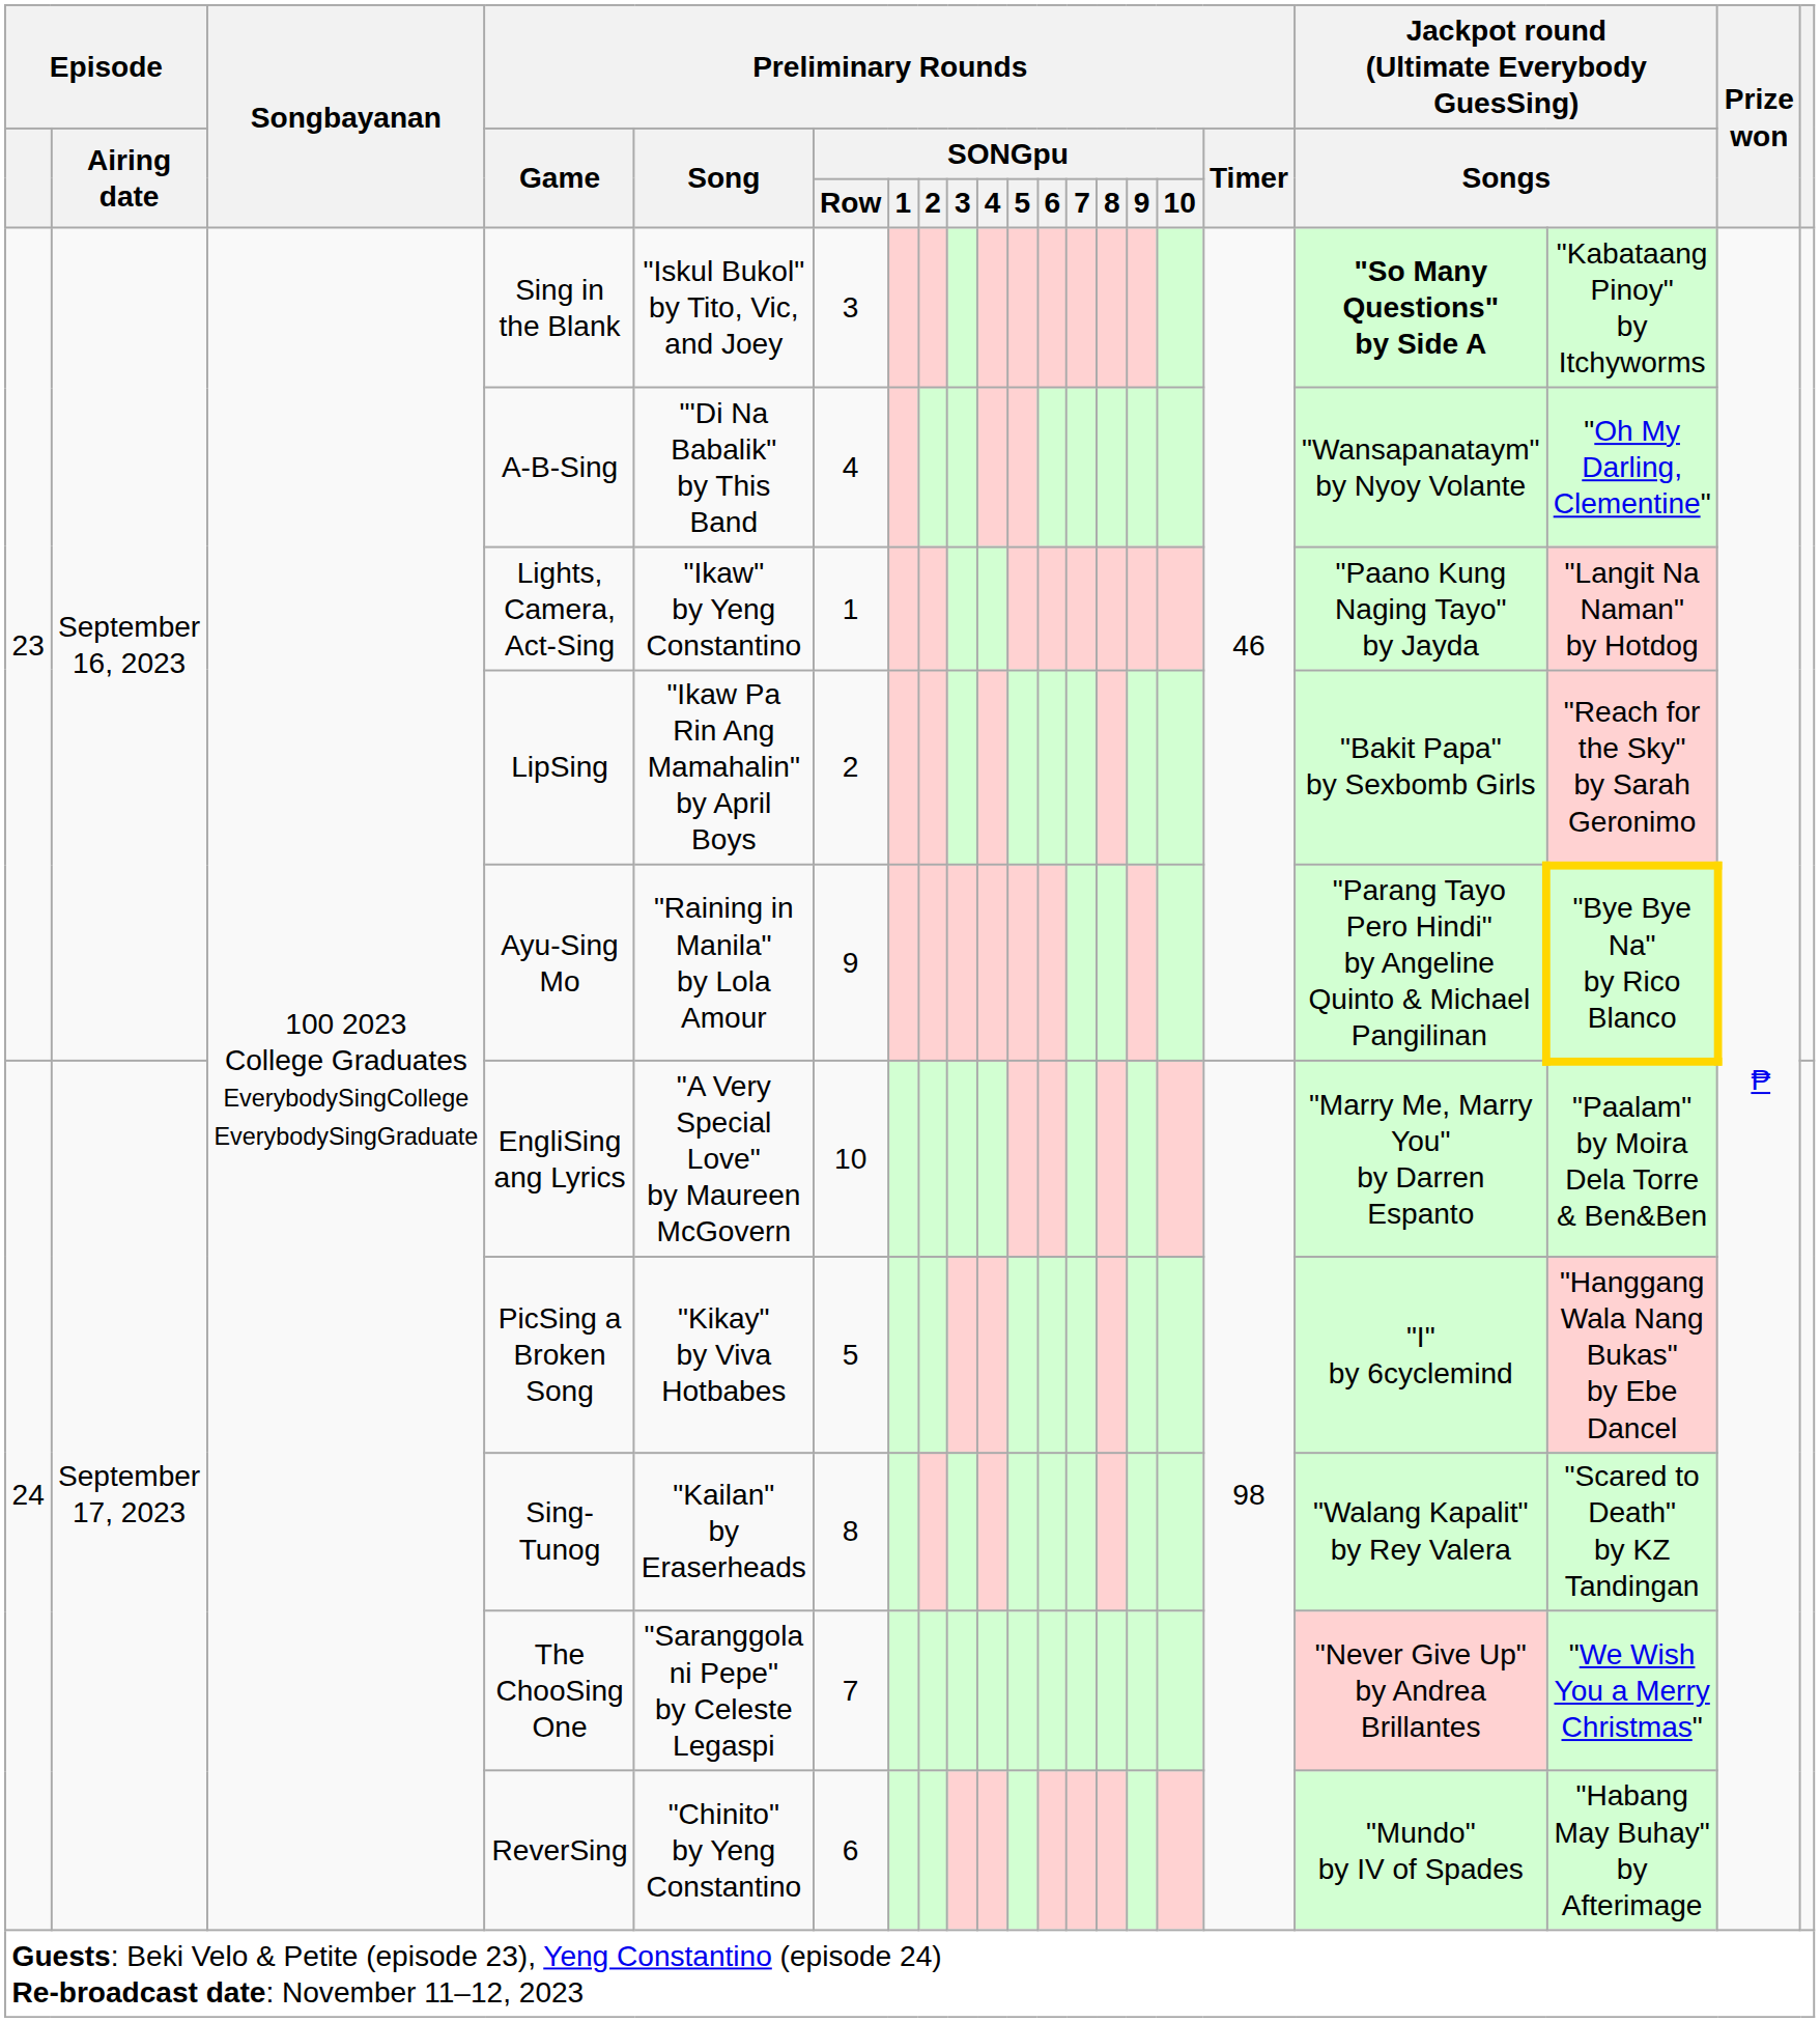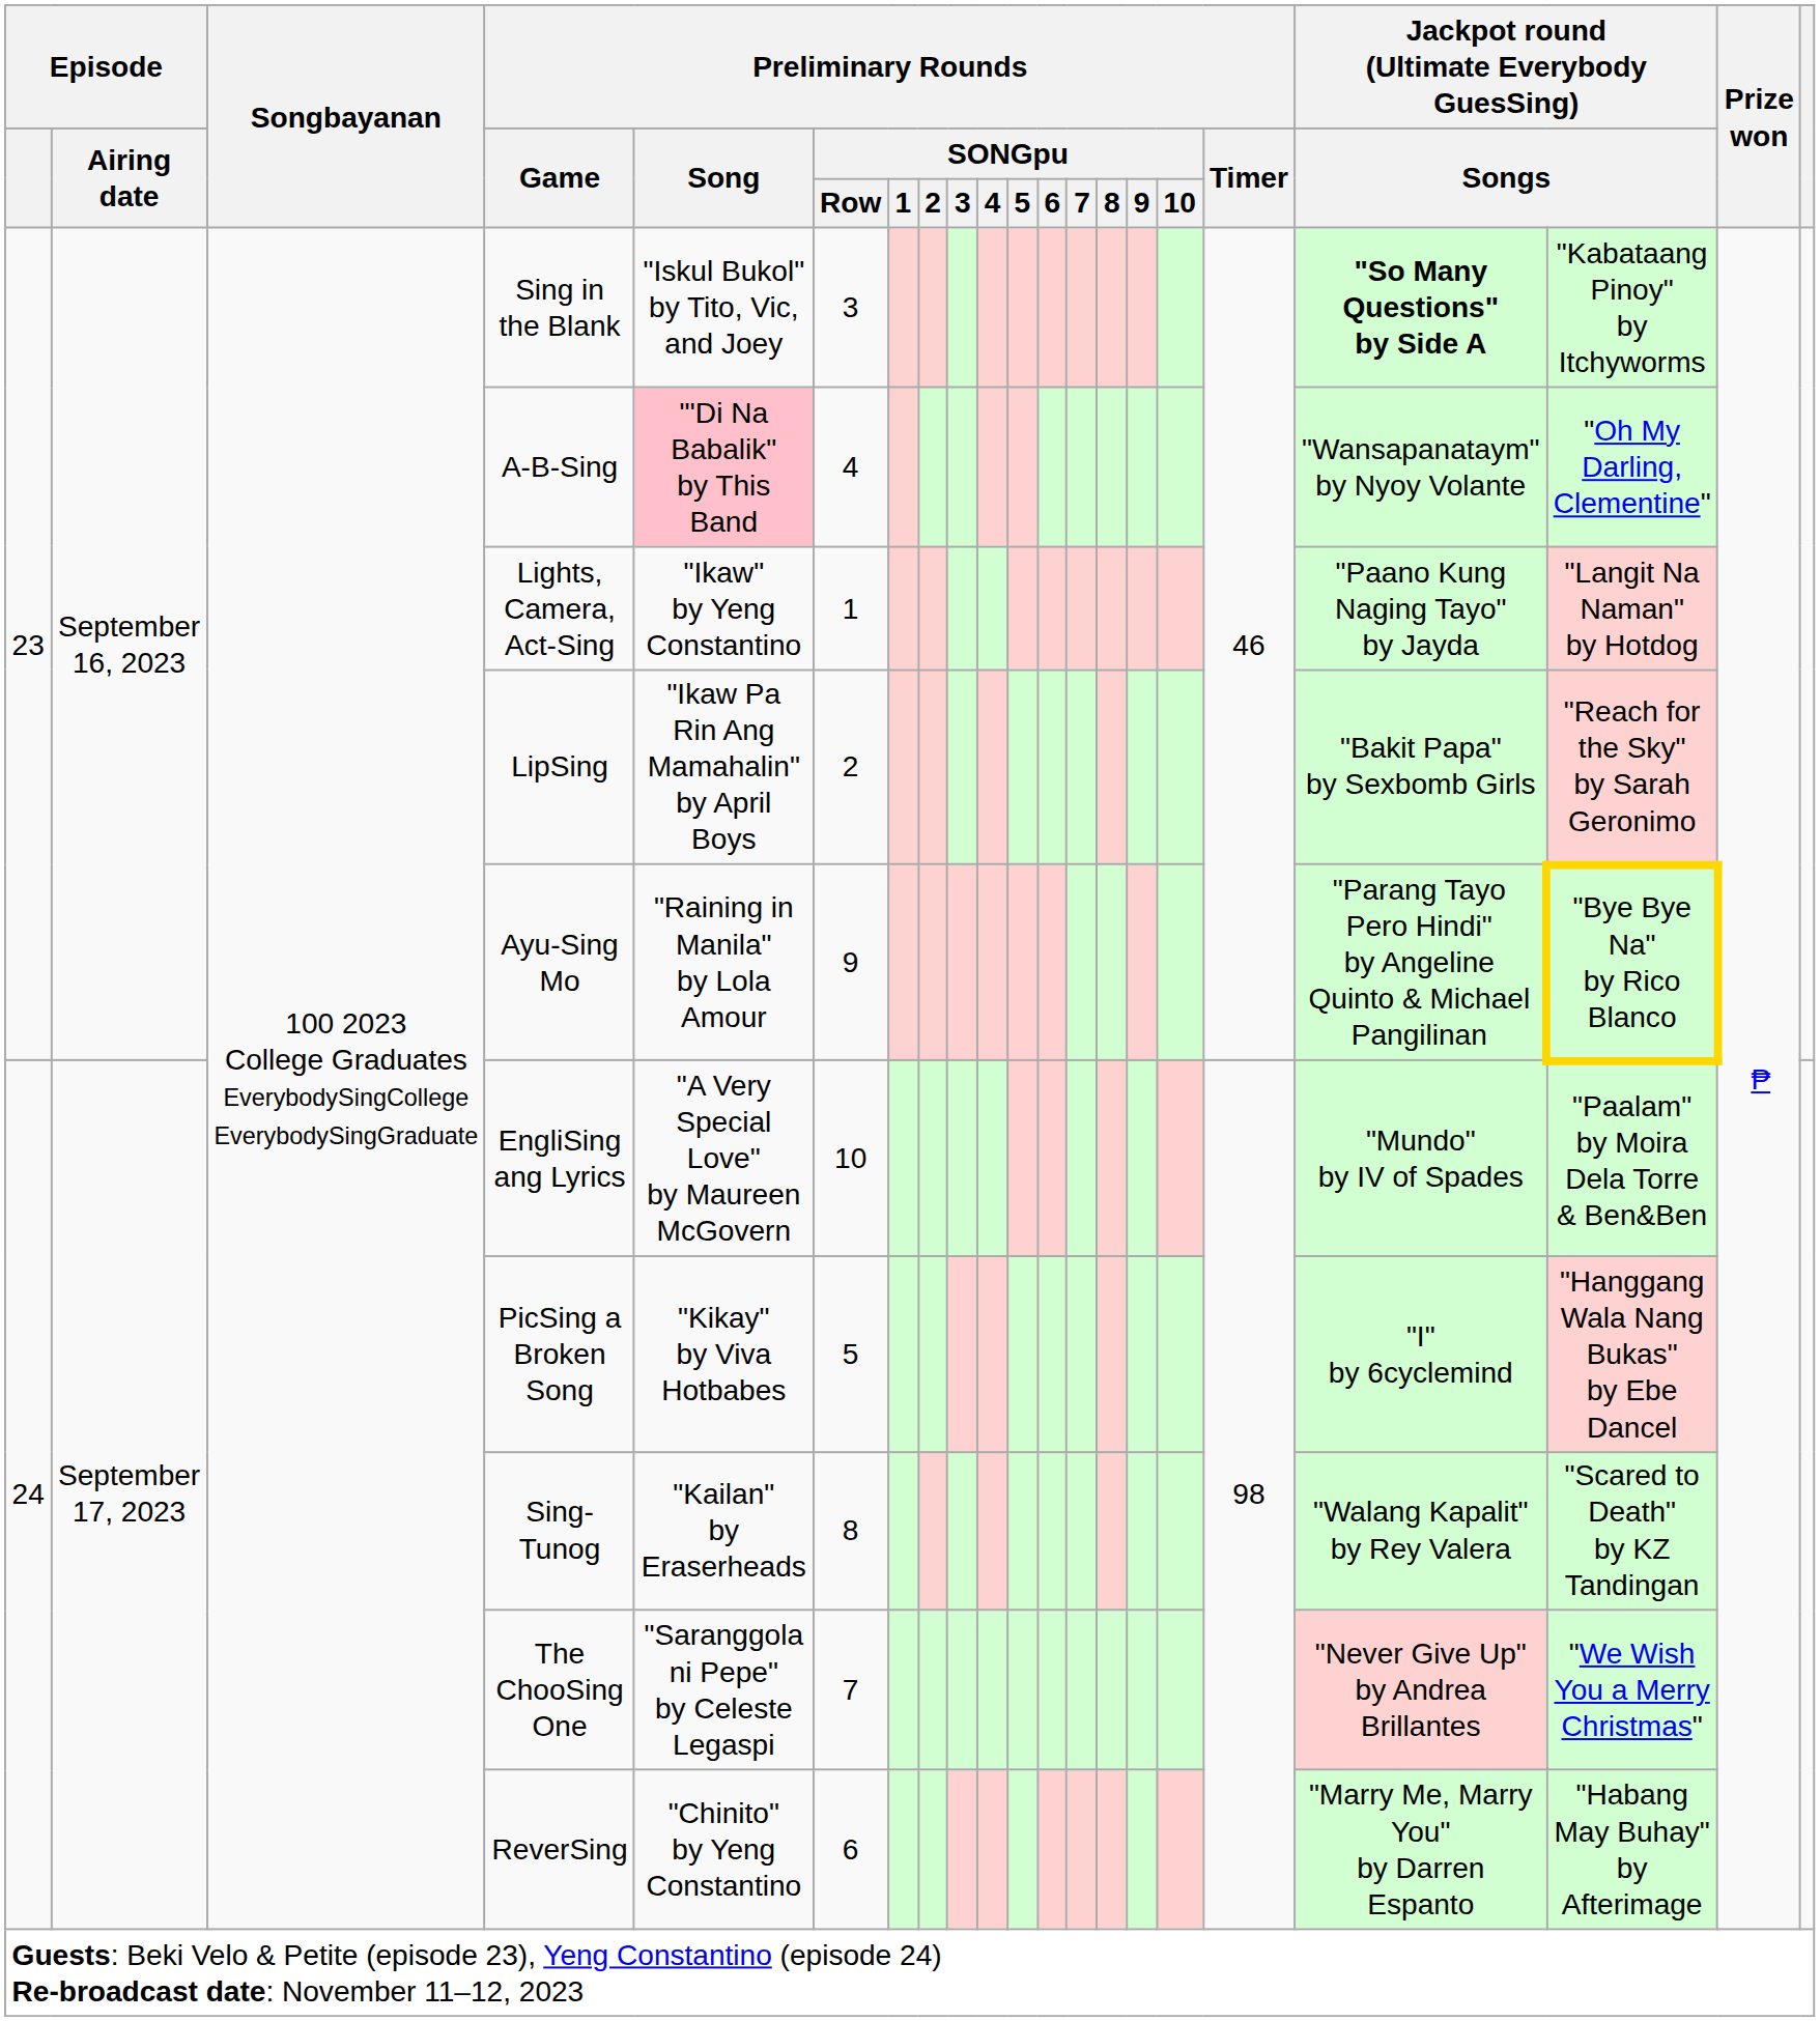A-B-Sing | Preliminary Rounds / Song: no background -> pink background
EngliSing ang Lyrics | column 18: "Marry Me, Marry You" by Darren Espanto -> "Mundo" by IV of Spades
ReverSing | column 18: "Mundo" by IV of Spades -> "Marry Me, Marry You" by Darren Espanto
